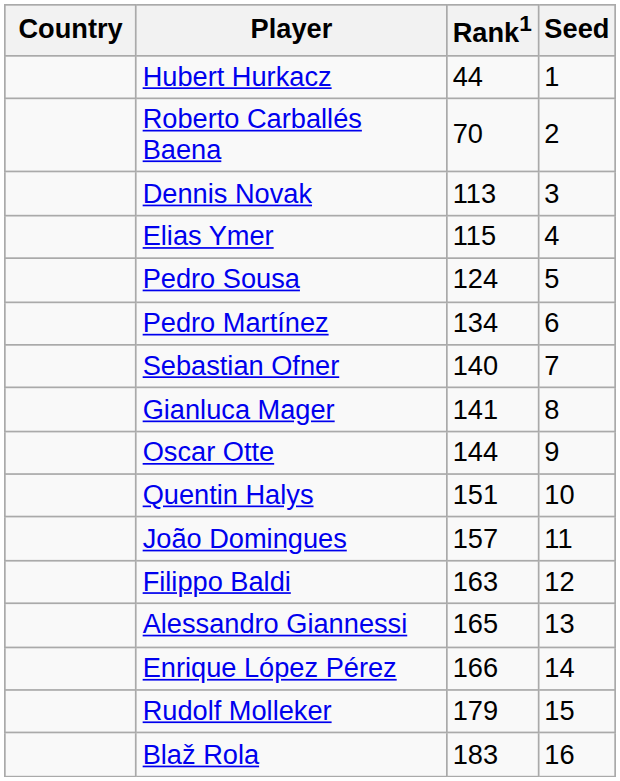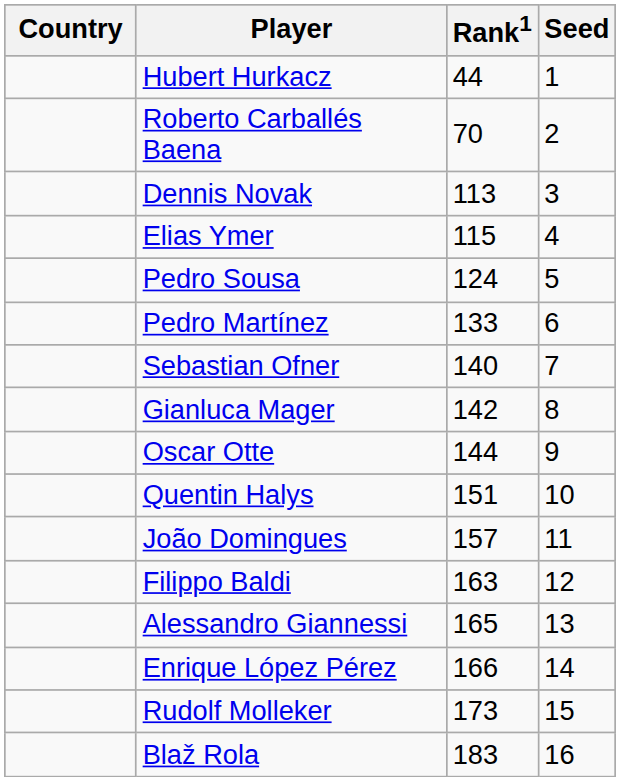Pedro Martínez | Rank1: 134 -> 133
Gianluca Mager | Rank1: 141 -> 142
Rudolf Molleker | Rank1: 179 -> 173
